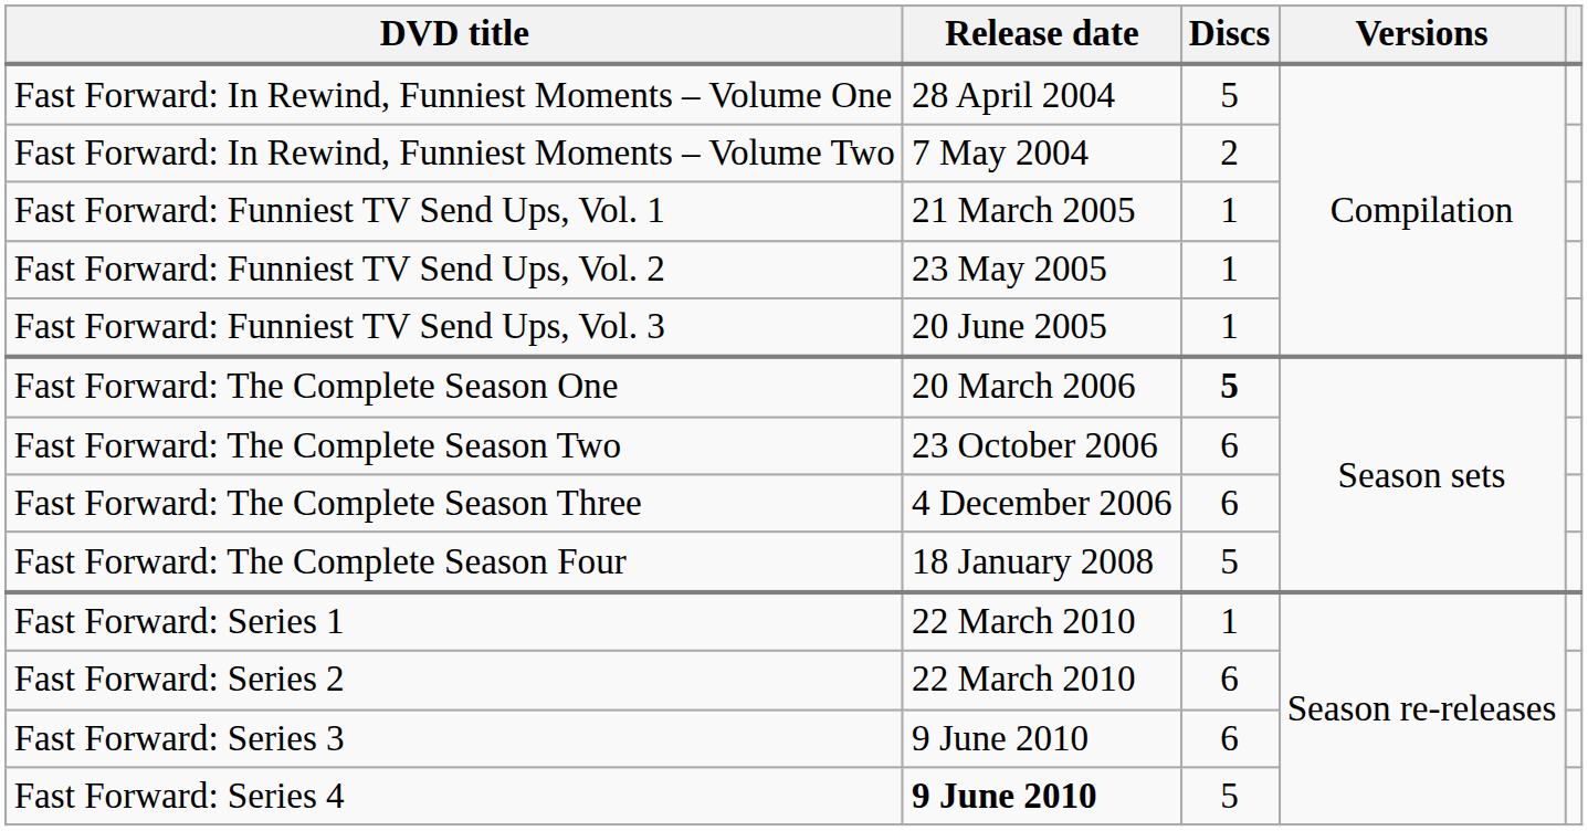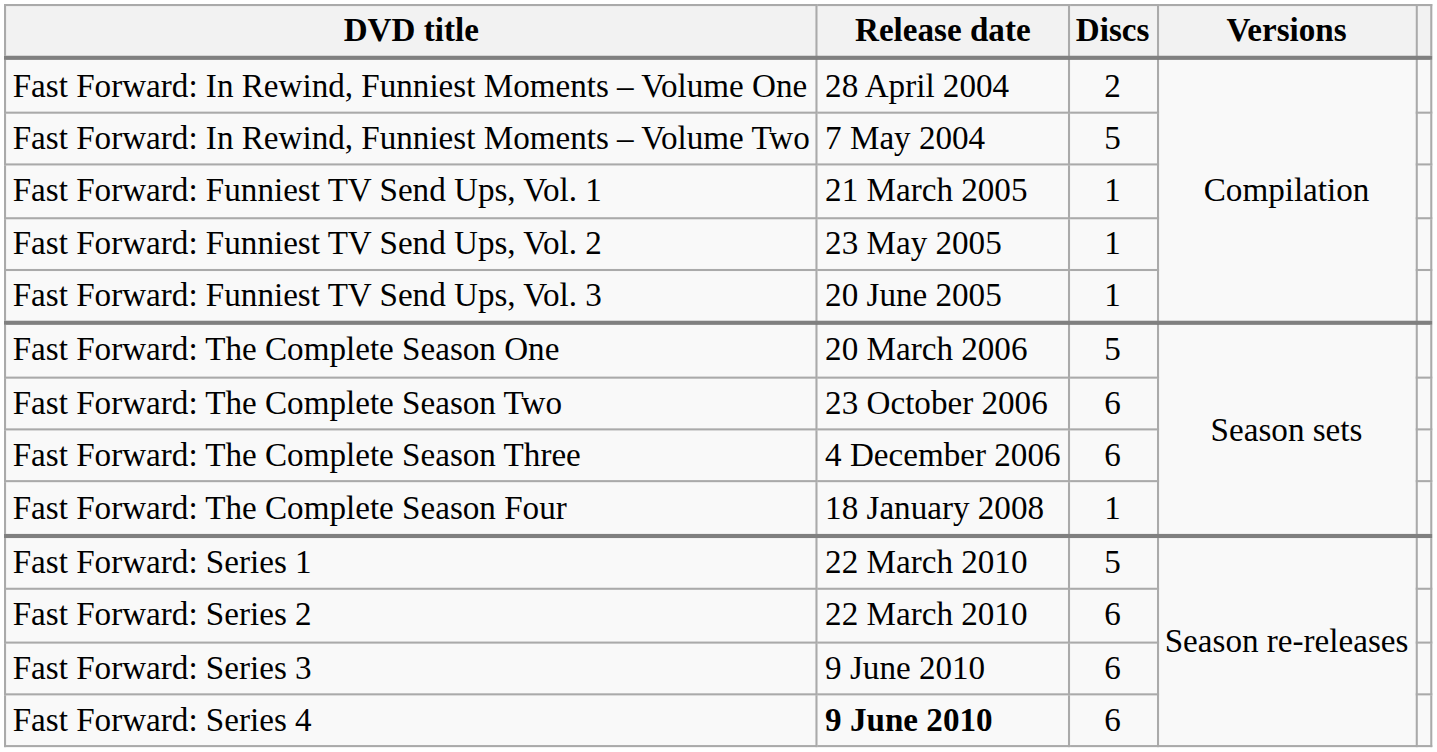Fast Forward: In Rewind, Funniest Moments – Volume One | Discs: 5 -> 2
Fast Forward: In Rewind, Funniest Moments – Volume Two | Discs: 2 -> 5
Fast Forward: The Complete Season One | Discs: bold -> normal
Fast Forward: The Complete Season Four | Discs: 5 -> 1
Fast Forward: Series 1 | Discs: 1 -> 5
Fast Forward: Series 4 | Discs: 5 -> 6
